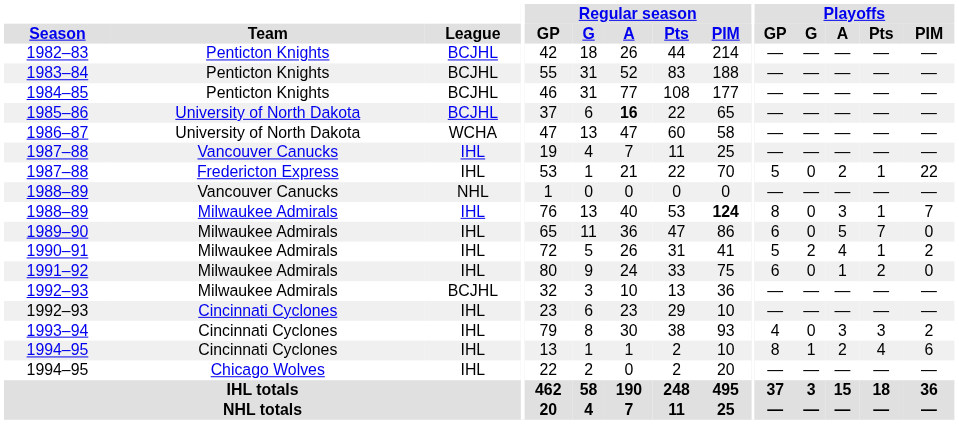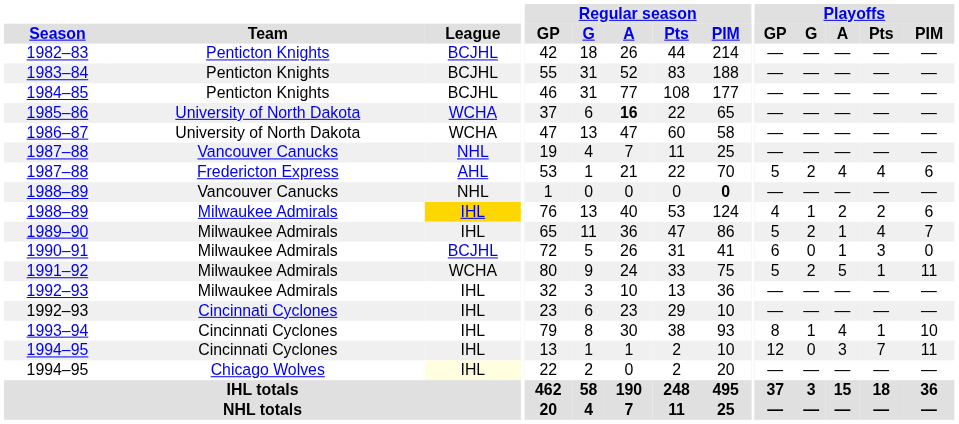1985–86 | League: BCJHL -> WCHA
1987–88 / Vancouver Canucks | League: IHL -> NHL
1987–88 / Fredericton Express | League: IHL -> AHL
1987–88 / Fredericton Express | Playoffs / G: 0 -> 2
1987–88 / Fredericton Express | Playoffs / A: 2 -> 4
1987–88 / Fredericton Express | Playoffs / Pts: 1 -> 4
1987–88 / Fredericton Express | Playoffs / PIM: 22 -> 6
1988–89 / Vancouver Canucks | Regular season / PIM: normal -> bold
1988–89 / Milwaukee Admirals | League: no background -> gold background
1988–89 / Milwaukee Admirals | Regular season / PIM: bold -> normal
1988–89 / Milwaukee Admirals | Playoffs / GP: 8 -> 4
1988–89 / Milwaukee Admirals | Playoffs / G: 0 -> 1
1988–89 / Milwaukee Admirals | Playoffs / A: 3 -> 2
1988–89 / Milwaukee Admirals | Playoffs / Pts: 1 -> 2
1988–89 / Milwaukee Admirals | Playoffs / PIM: 7 -> 6
1989–90 | Playoffs / GP: 6 -> 5
1989–90 | Playoffs / G: 0 -> 2
1989–90 | Playoffs / A: 5 -> 1
1989–90 | Playoffs / Pts: 7 -> 4
1989–90 | Playoffs / PIM: 0 -> 7
1990–91 | League: IHL -> BCJHL
1990–91 | Playoffs / GP: 5 -> 6
1990–91 | Playoffs / G: 2 -> 0
1990–91 | Playoffs / A: 4 -> 1
1990–91 | Playoffs / Pts: 1 -> 3
1990–91 | Playoffs / PIM: 2 -> 0
1991–92 | League: IHL -> WCHA
1991–92 | Playoffs / GP: 6 -> 5
1991–92 | Playoffs / G: 0 -> 2
1991–92 | Playoffs / A: 1 -> 5
1991–92 | Playoffs / Pts: 2 -> 1
1991–92 | Playoffs / PIM: 0 -> 11
1992–93 / Milwaukee Admirals | League: BCJHL -> IHL
1993–94 | Playoffs / GP: 4 -> 8
1993–94 | Playoffs / G: 0 -> 1
1993–94 | Playoffs / A: 3 -> 4
1993–94 | Playoffs / Pts: 3 -> 1
1993–94 | Playoffs / PIM: 2 -> 10
1994–95 / Cincinnati Cyclones | Playoffs / GP: 8 -> 12
1994–95 / Cincinnati Cyclones | Playoffs / G: 1 -> 0
1994–95 / Cincinnati Cyclones | Playoffs / A: 2 -> 3
1994–95 / Cincinnati Cyclones | Playoffs / Pts: 4 -> 7
1994–95 / Cincinnati Cyclones | Playoffs / PIM: 6 -> 11
1994–95 / Chicago Wolves | League: no background -> lightyellow background
